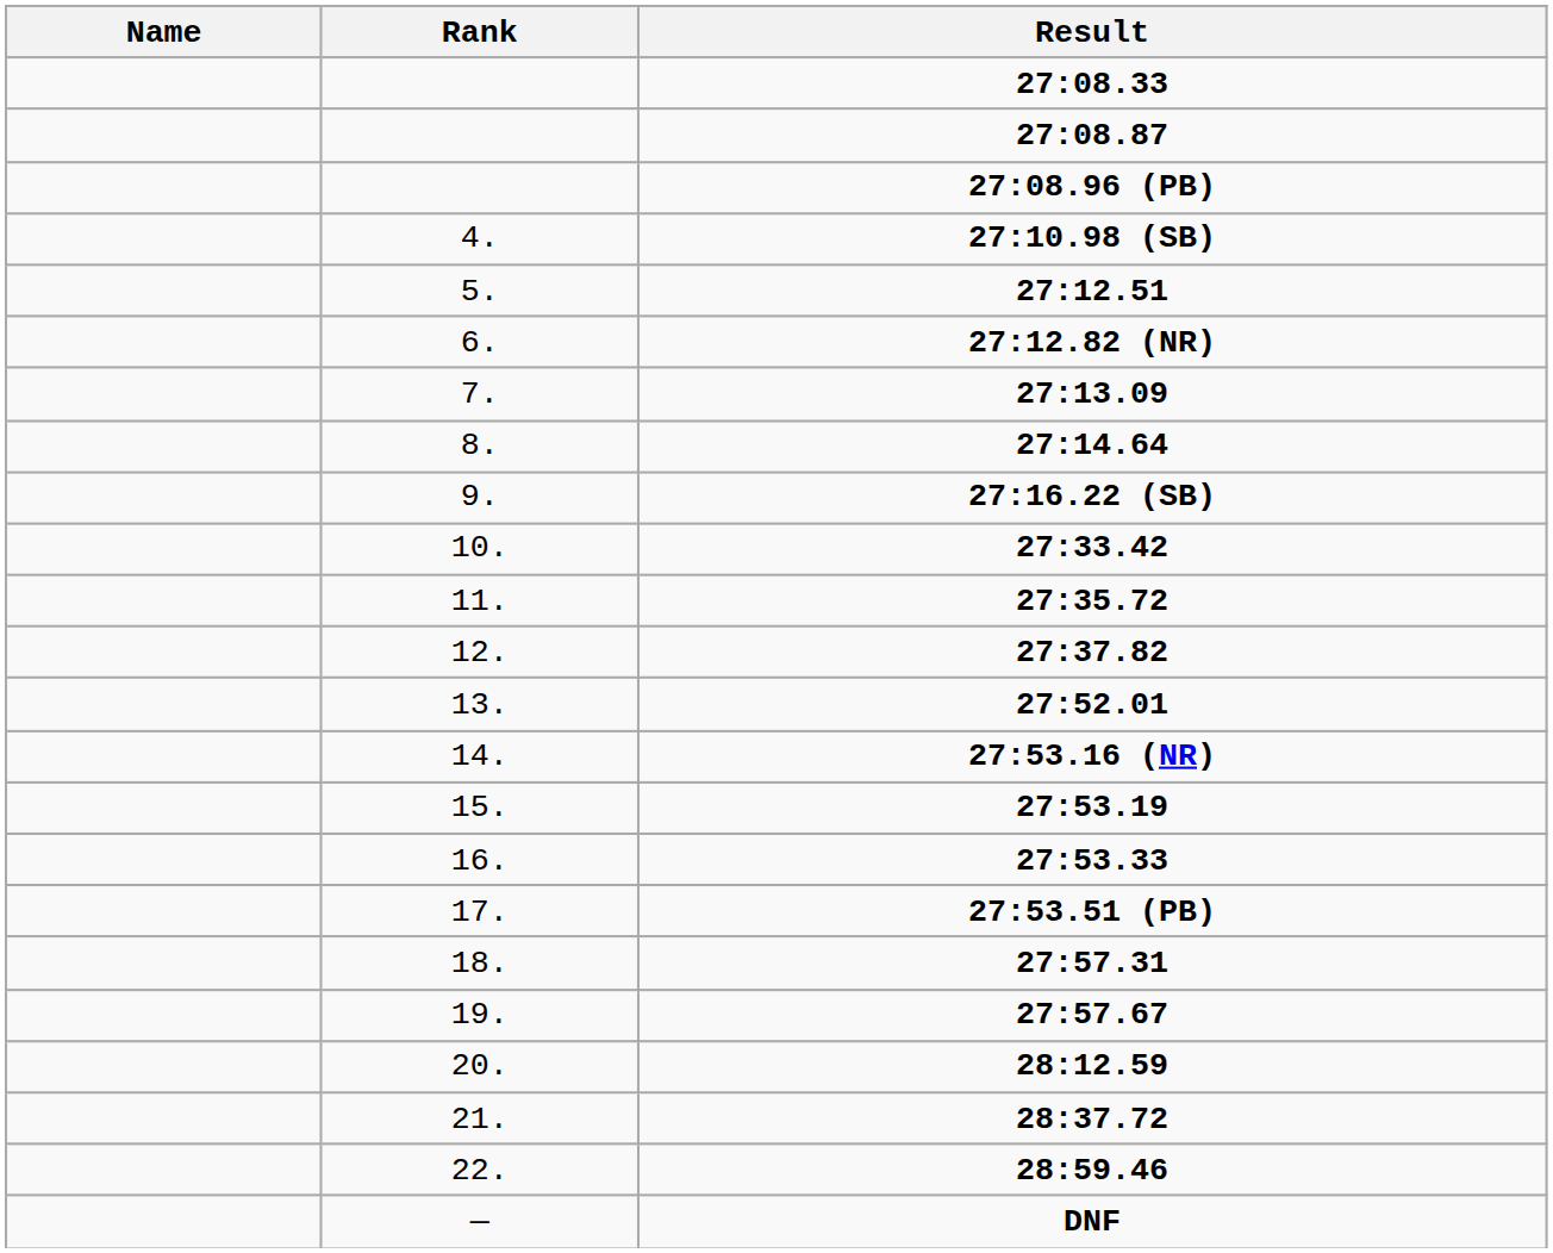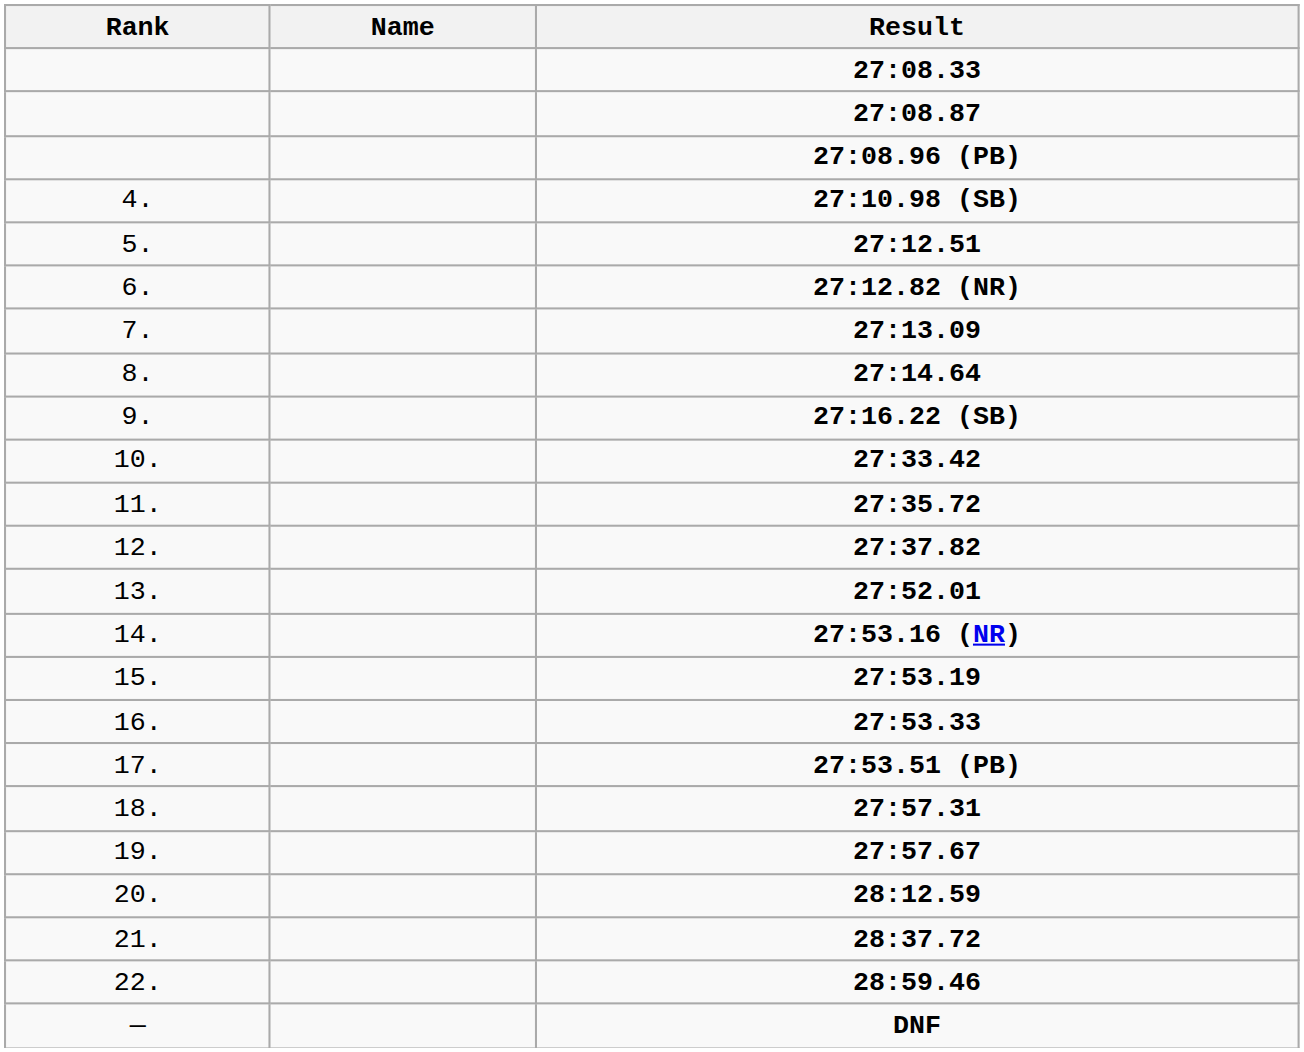columns swapped: Rank <-> Name
